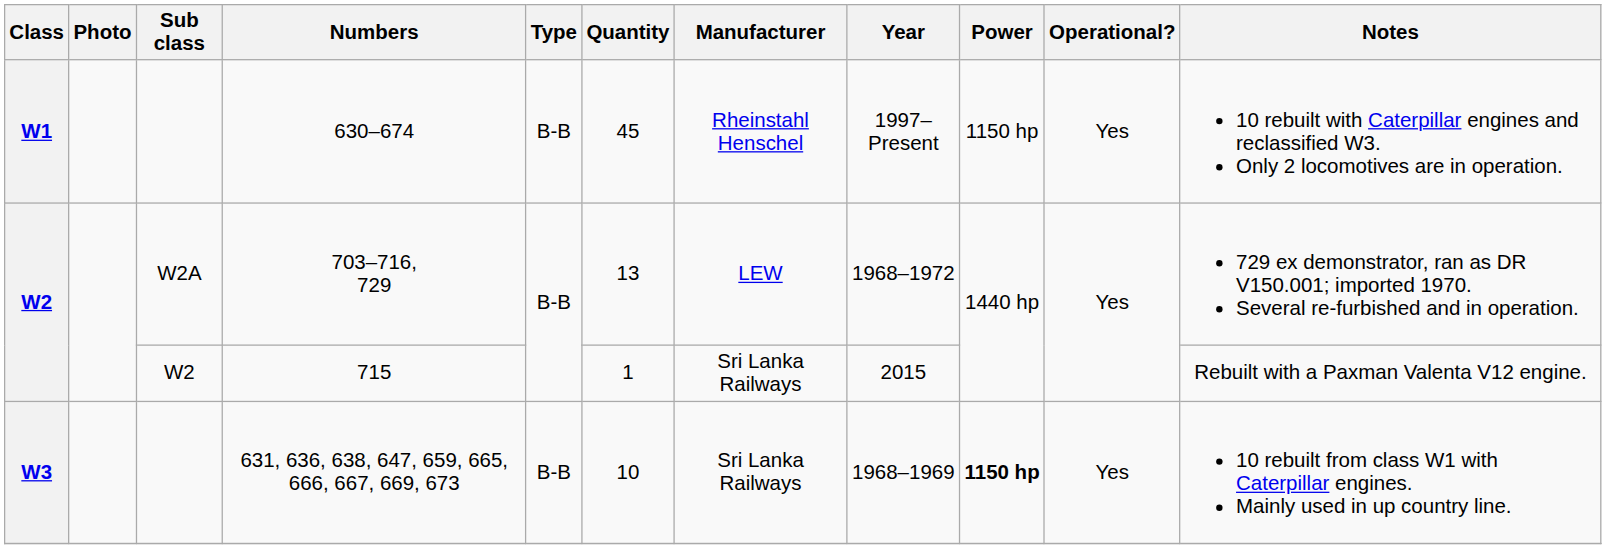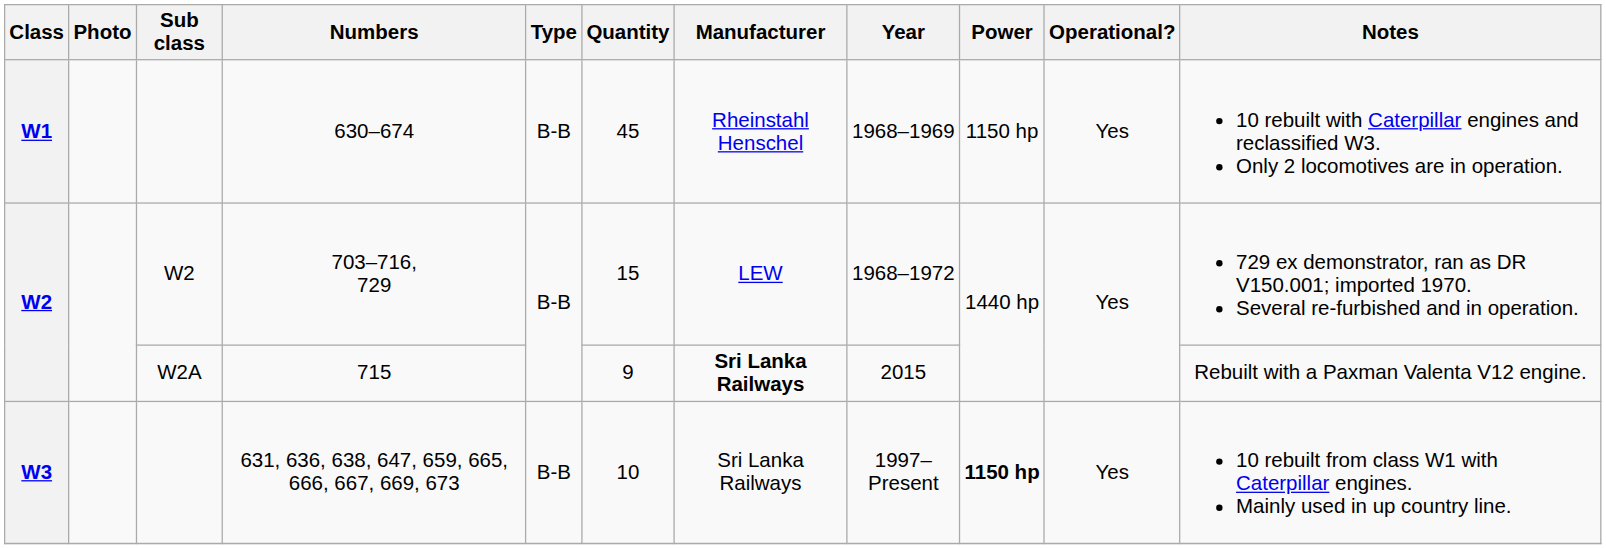630–674 | Year: 1997–Present -> 1968–1969
703–716, 729 | Sub class: W2A -> W2
703–716, 729 | Quantity: 13 -> 15
715 | Sub class: W2 -> W2A
715 | Quantity: 1 -> 9
715 | Manufacturer: normal -> bold
631, 636, 638, 647, 659, 665, 666, 667, 669, 673 | Year: 1968–1969 -> 1997–Present
